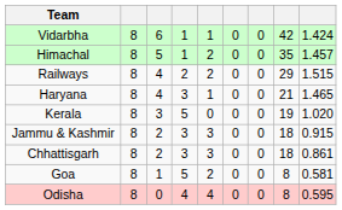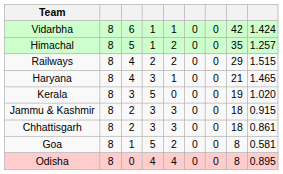Himachal | column 9: 1.457 -> 1.257
Odisha | column 9: 0.595 -> 0.895
